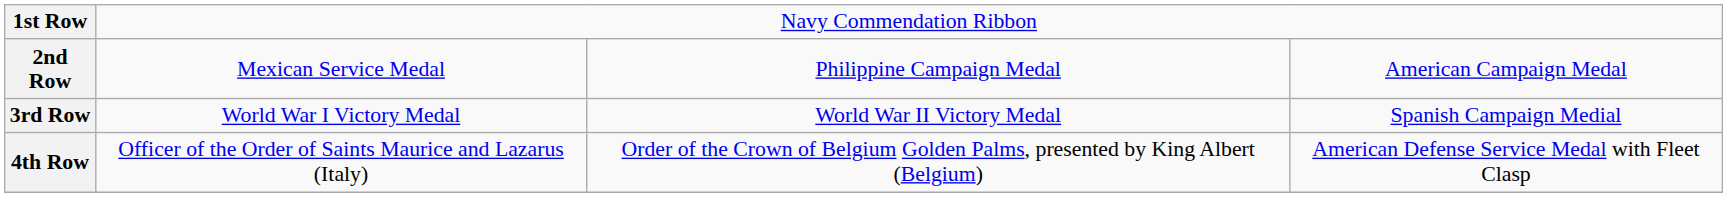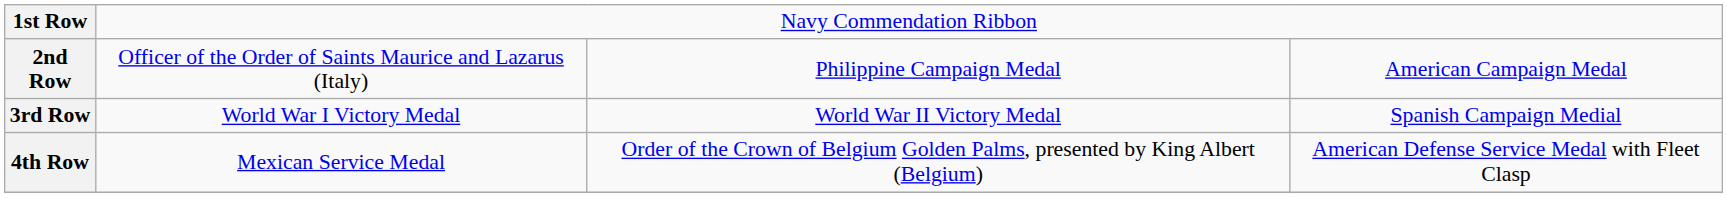2nd Row | column 2: Mexican Service Medal -> Officer of the Order of Saints Maurice and Lazarus (Italy)
4th Row | column 2: Officer of the Order of Saints Maurice and Lazarus (Italy) -> Mexican Service Medal
